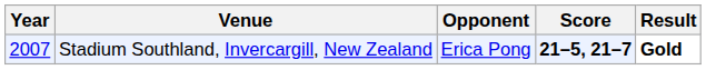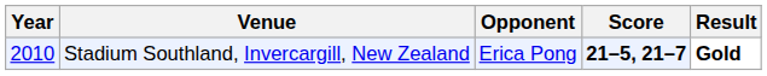Stadium Southland, Invercargill, New Zealand | Year: 2007 -> 2010
